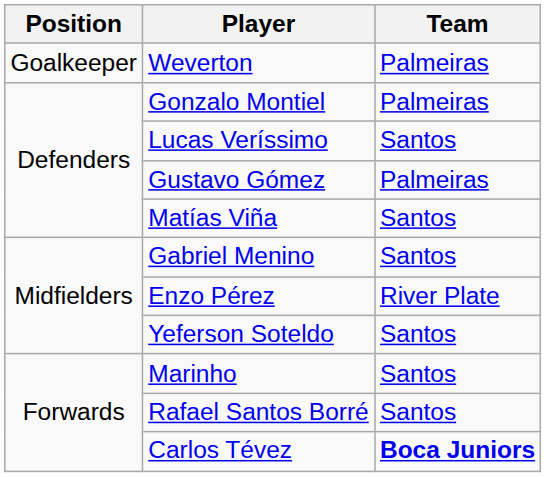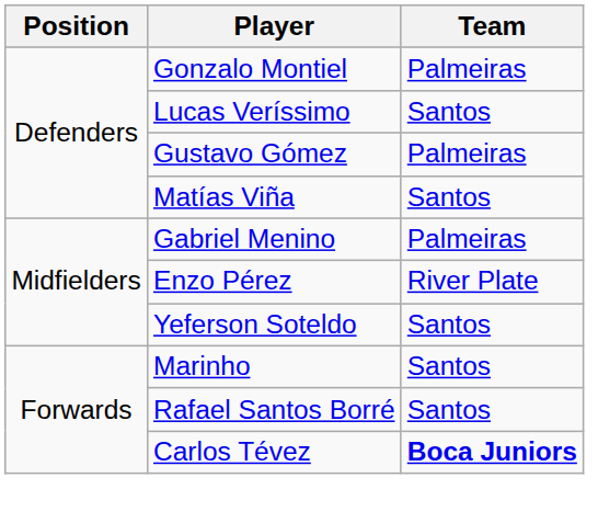- row: Goalkeeper | Weverton | Palmeiras
Gabriel Menino | Team: Santos -> Palmeiras
